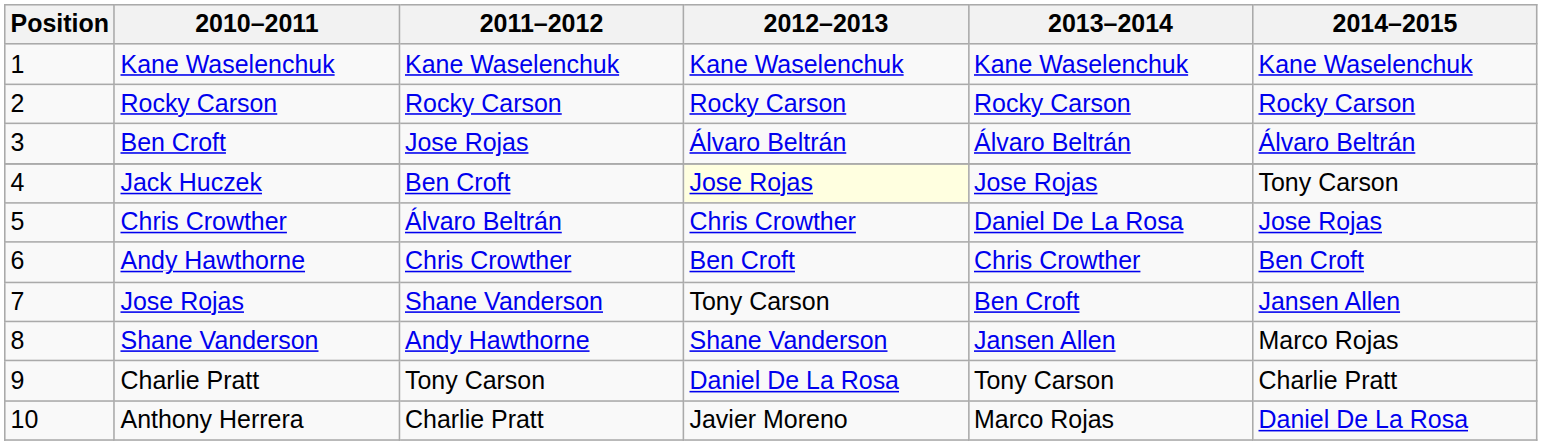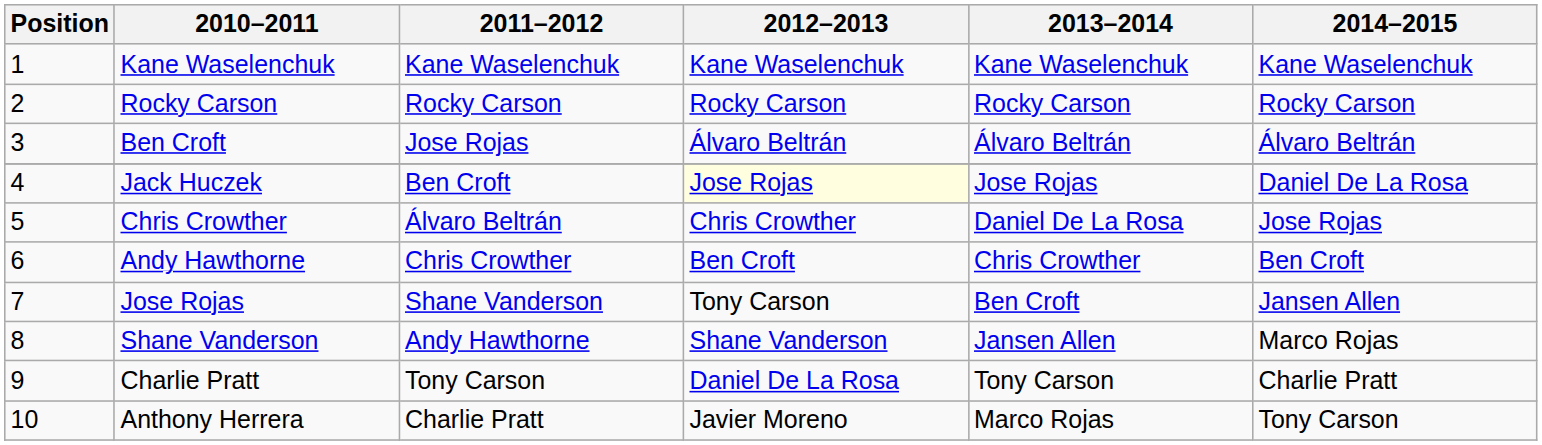Jack Huczek | 2014–2015: Tony Carson -> Daniel De La Rosa
Anthony Herrera | 2014–2015: Daniel De La Rosa -> Tony Carson
